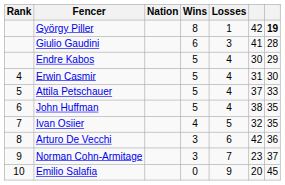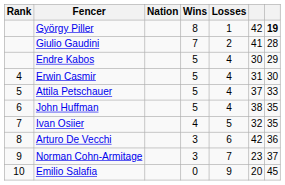Giulio Gaudini | Wins: 6 -> 7
Giulio Gaudini | Losses: 3 -> 2
